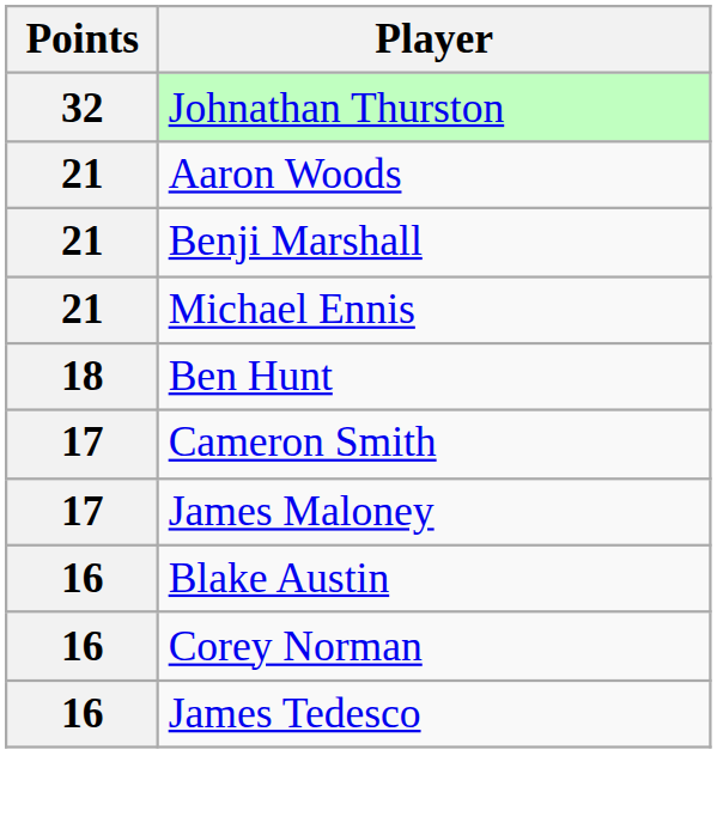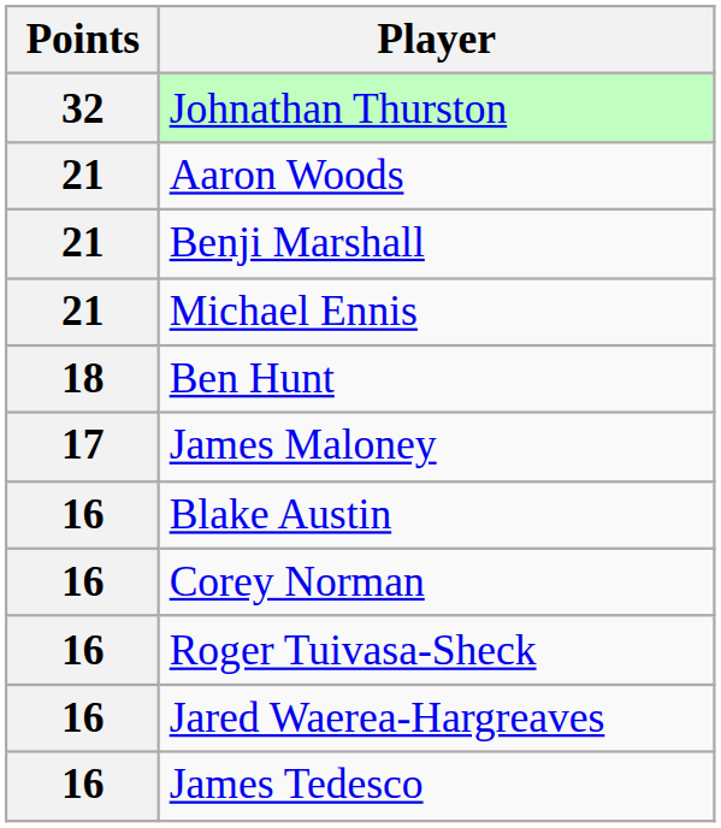- row: 17 | Cameron Smith
+ row: 16 | Roger Tuivasa-Sheck
+ row: 16 | Jared Waerea-Hargreaves
